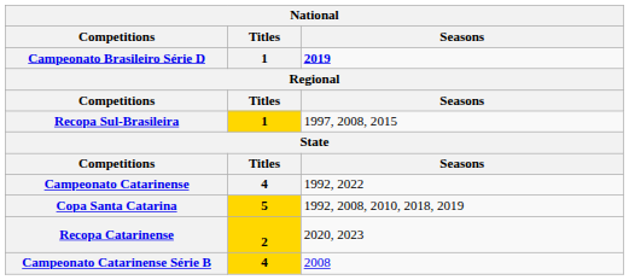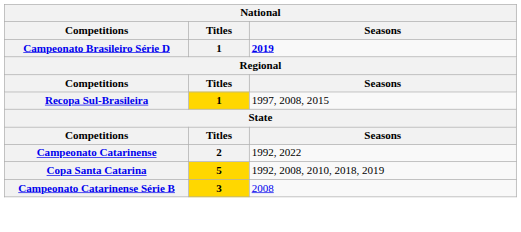Campeonato Catarinense | Titles: 4 -> 2
- row: Recopa Catarinense | 2 | 2020, 2023
Campeonato Catarinense Série B | Titles: 4 -> 3
